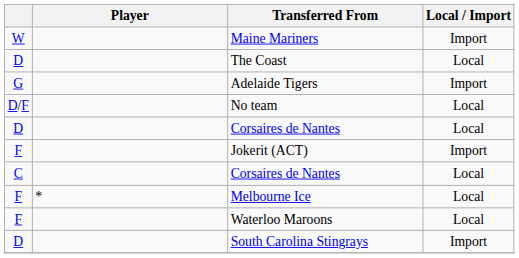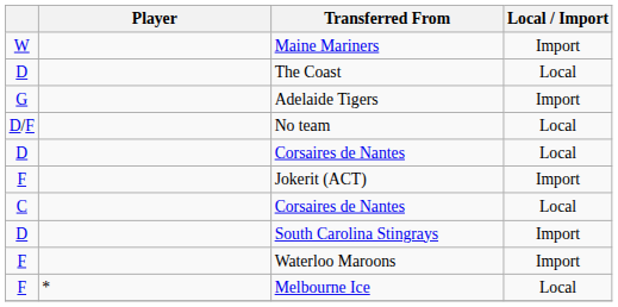rows swapped: Melbourne Ice <-> South Carolina Stingrays
Waterloo Maroons | Local / Import: Local -> Import
